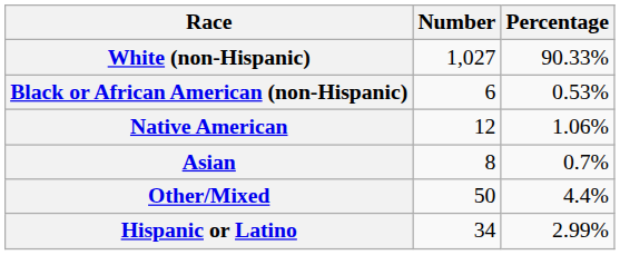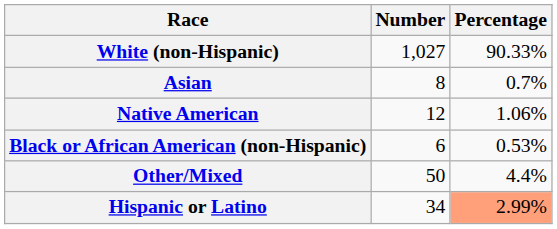rows swapped: Black or African American (non-Hispanic) <-> Asian
Hispanic or Latino | Percentage: no background -> lightsalmon background
